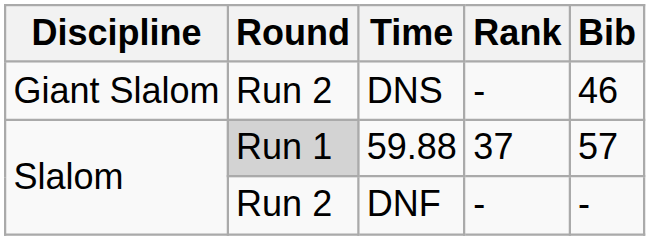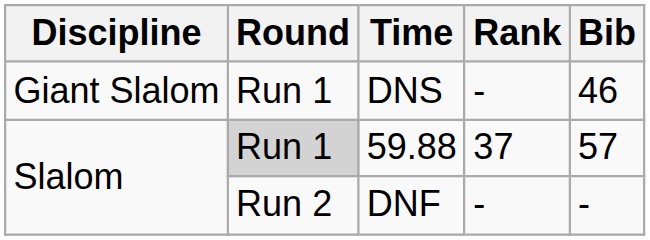DNS | Round: Run 2 -> Run 1
